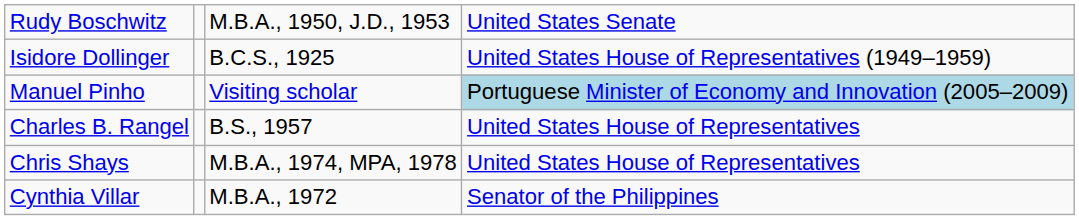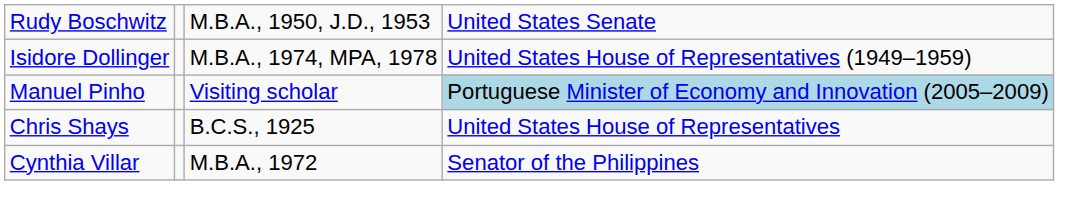Isidore Dollinger | column 3: B.C.S., 1925 -> M.B.A., 1974, MPA, 1978
- row: Charles B. Rangel | B.S., 1957 | United States House of Representatives
Chris Shays | column 3: M.B.A., 1974, MPA, 1978 -> B.C.S., 1925
